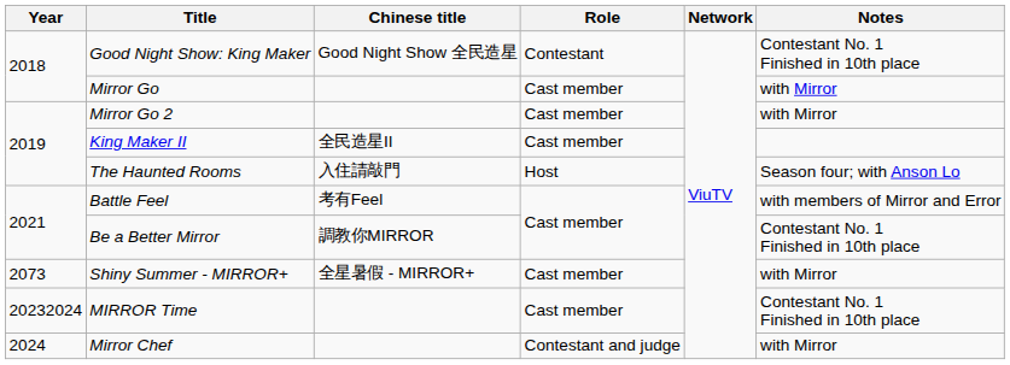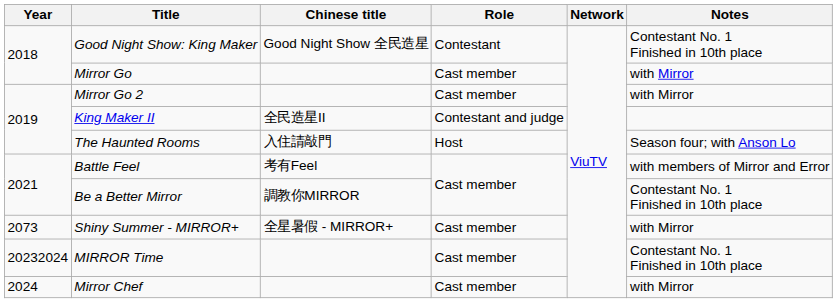King Maker II | Role: Cast member -> Contestant and judge
Mirror Chef | Role: Contestant and judge -> Cast member
